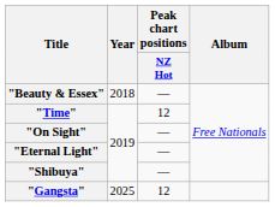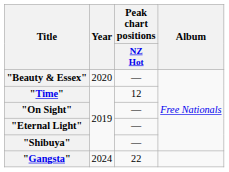"Beauty & Essex" | Year: 2018 -> 2020
"Gangsta" | Year: 2025 -> 2024
"Gangsta" | Peak chart positions / NZ Hot: 12 -> 22
